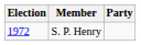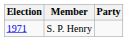S. P. Henry | Election: 1972 -> 1971
